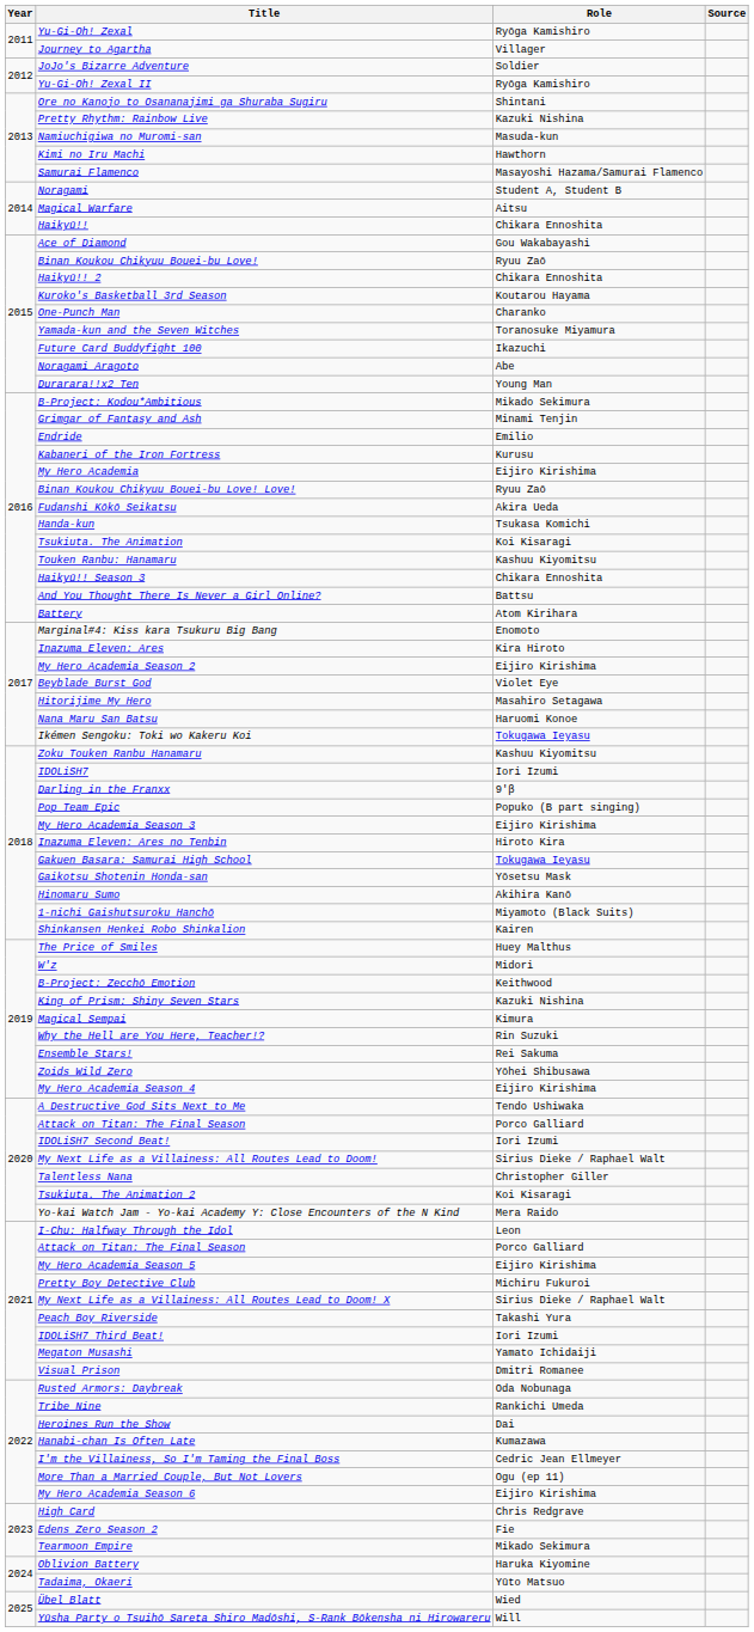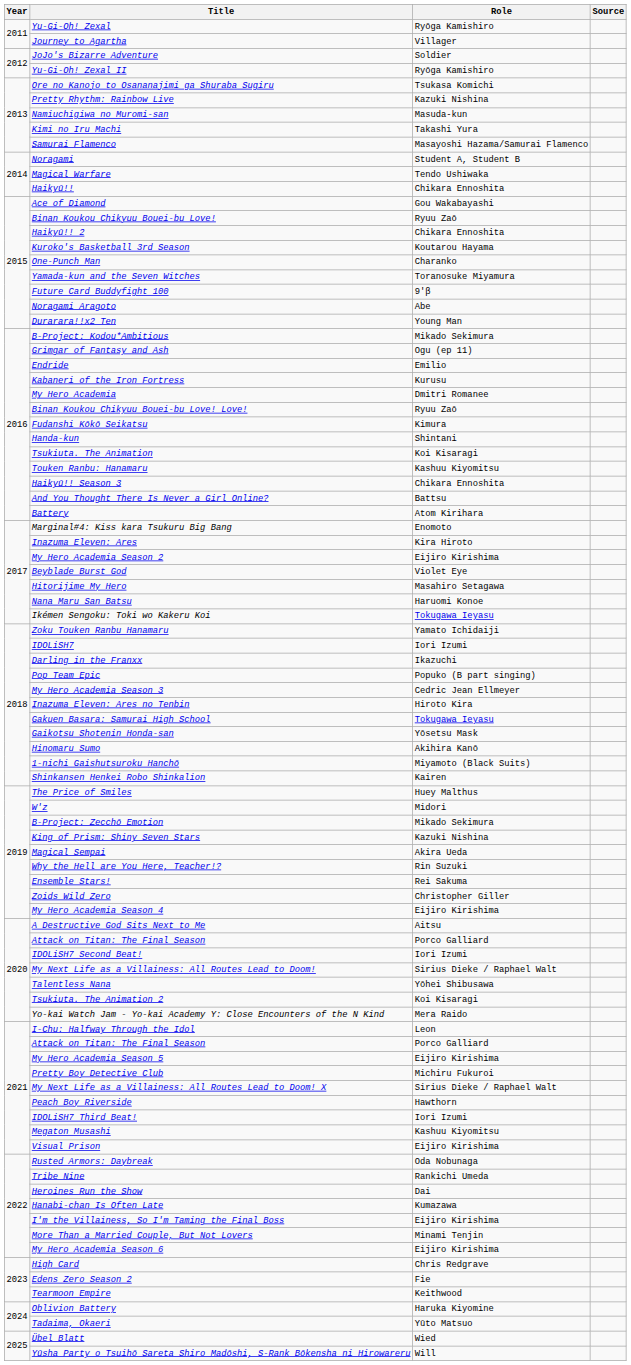Ore no Kanojo to Osananajimi ga Shuraba Sugiru | Role: Shintani -> Tsukasa Komichi
Kimi no Iru Machi | Role: Hawthorn -> Takashi Yura
Magical Warfare | Role: Aitsu -> Tendo Ushiwaka
Future Card Buddyfight 100 | Role: Ikazuchi -> 9'β
Grimgar of Fantasy and Ash | Role: Minami Tenjin -> Ogu (ep 11)
My Hero Academia | Role: Eijiro Kirishima -> Dmitri Romanee
Fudanshi Kōkō Seikatsu | Role: Akira Ueda -> Kimura
Handa-kun | Role: Tsukasa Komichi -> Shintani
Zoku Touken Ranbu Hanamaru | Role: Kashuu Kiyomitsu -> Yamato Ichidaiji
Darling in the Franxx | Role: 9'β -> Ikazuchi
My Hero Academia Season 3 | Role: Eijiro Kirishima -> Cedric Jean Ellmeyer
B-Project: Zecchō Emotion | Role: Keithwood -> Mikado Sekimura
Magical Sempai | Role: Kimura -> Akira Ueda
Zoids Wild Zero | Role: Yōhei Shibusawa -> Christopher Giller
A Destructive God Sits Next to Me | Role: Tendo Ushiwaka -> Aitsu
Talentless Nana | Role: Christopher Giller -> Yōhei Shibusawa
Peach Boy Riverside | Role: Takashi Yura -> Hawthorn
Megaton Musashi | Role: Yamato Ichidaiji -> Kashuu Kiyomitsu
Visual Prison | Role: Dmitri Romanee -> Eijiro Kirishima
I'm the Villainess, So I'm Taming the Final Boss | Role: Cedric Jean Ellmeyer -> Eijiro Kirishima
More Than a Married Couple, But Not Lovers | Role: Ogu (ep 11) -> Minami Tenjin
Tearmoon Empire | Role: Mikado Sekimura -> Keithwood
